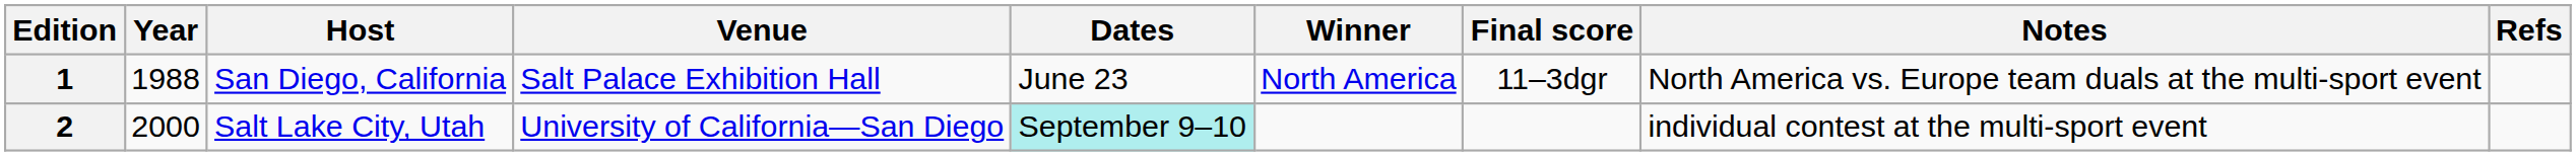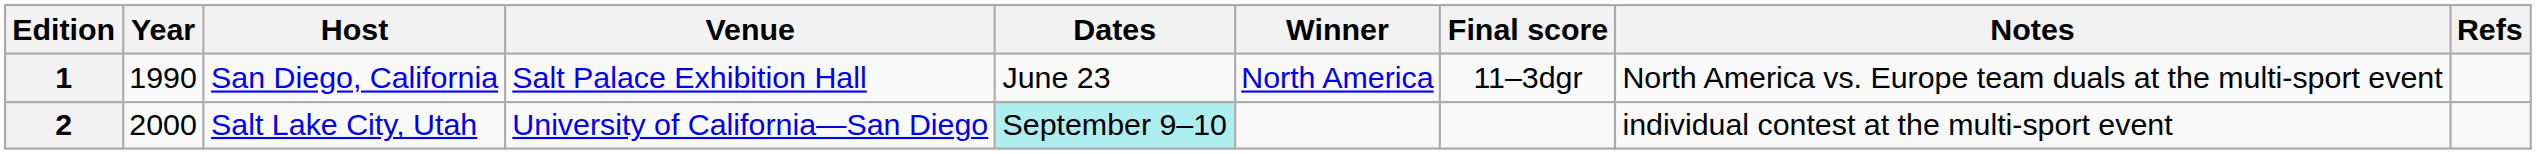1 | Year: 1988 -> 1990
